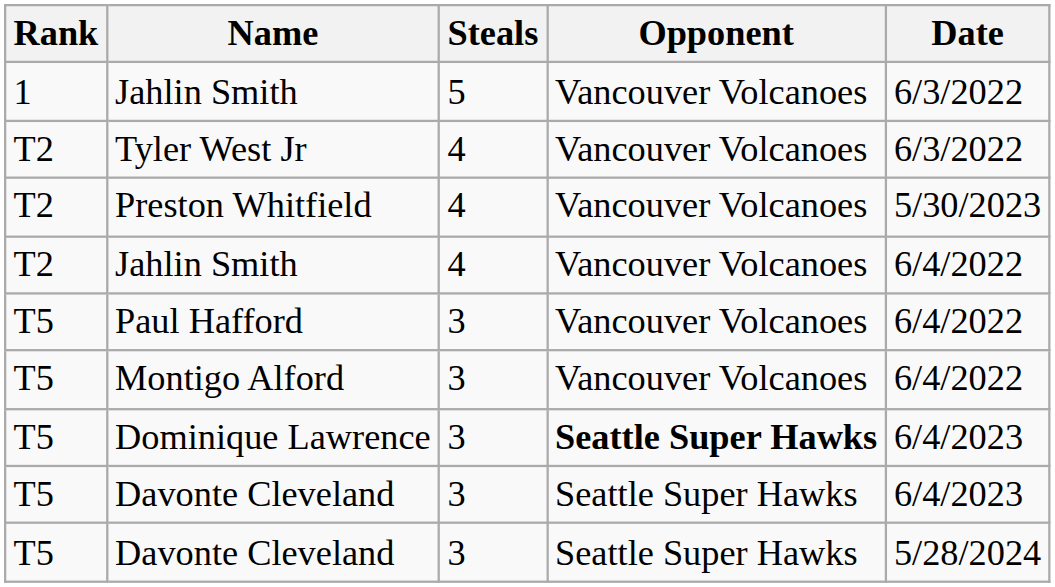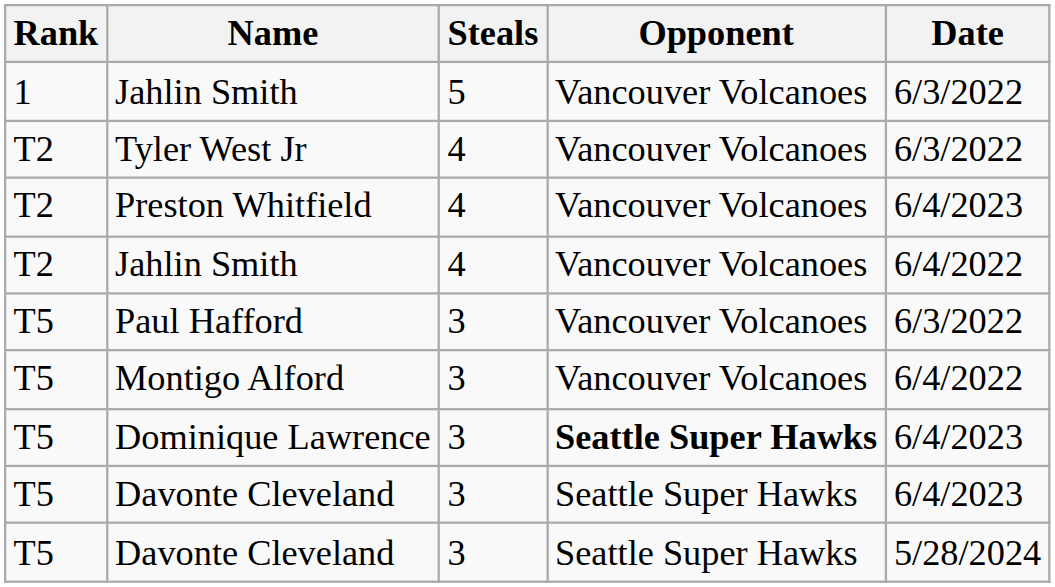Preston Whitfield | Date: 5/30/2023 -> 6/4/2023
Paul Hafford | Date: 6/4/2022 -> 6/3/2022
